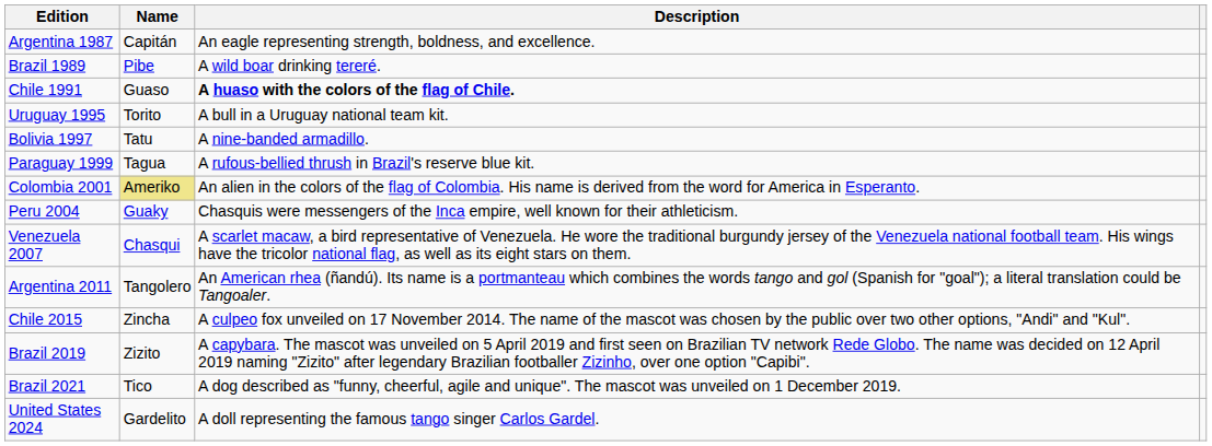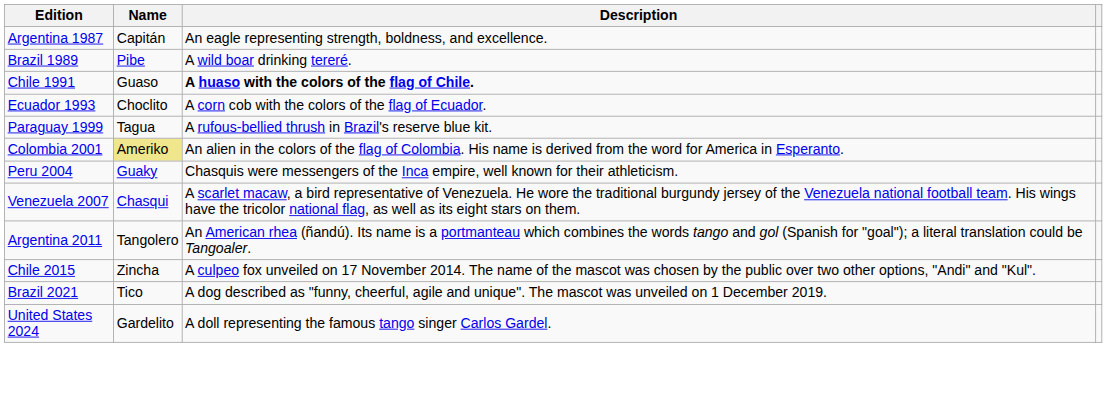+ row: Ecuador 1993 | Choclito | A corn cob with the colors of the flag of Ecuador.
- row: Uruguay 1995 | Torito | A bull in a Uruguay national team kit.
- row: Bolivia 1997 | Tatu | A nine-banded armadillo.
- row: Brazil 2019 | Zizito | A capybara. The mascot was unveiled on 5 April 2019 and first seen on Brazilian TV network Rede Globo. The name was decided on 12 April 2019 naming "Zizito" after legendary Brazilian footballer Zizinho, over one option "Capibi".
